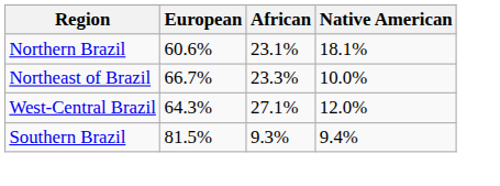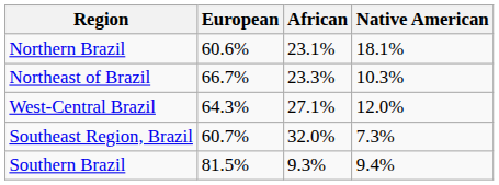Northeast of Brazil | Native American: 10.0% -> 10.3%
+ row: Southeast Region, Brazil | 60.7% | 32.0% | 7.3%
